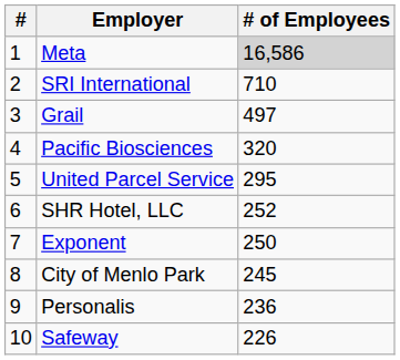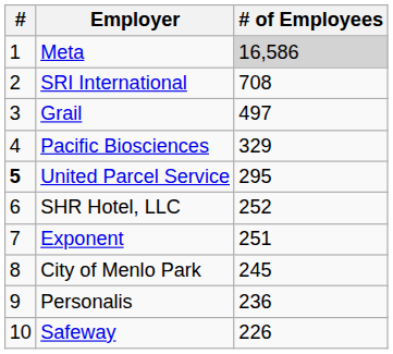SRI International | # of Employees: 710 -> 708
Pacific Biosciences | # of Employees: 320 -> 329
United Parcel Service | #: normal -> bold
Exponent | # of Employees: 250 -> 251
